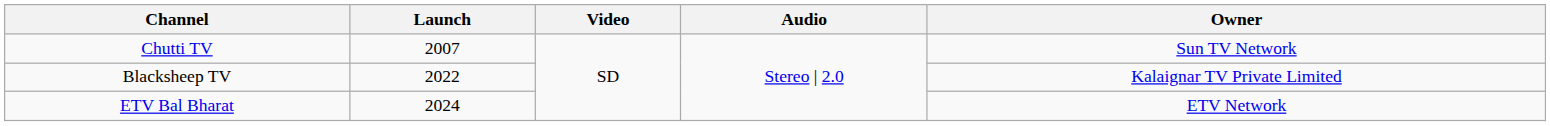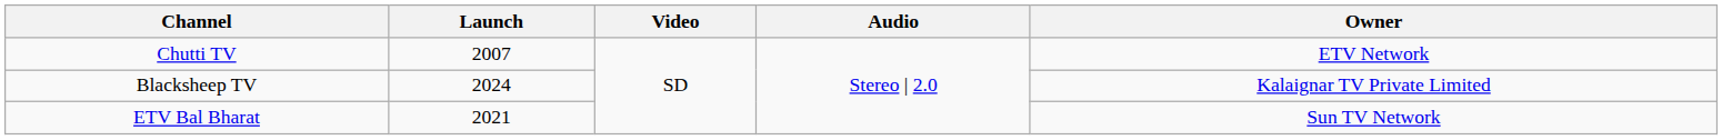Chutti TV | Owner: Sun TV Network -> ETV Network
Blacksheep TV | Launch: 2022 -> 2024
ETV Bal Bharat | Launch: 2024 -> 2021
ETV Bal Bharat | Owner: ETV Network -> Sun TV Network
